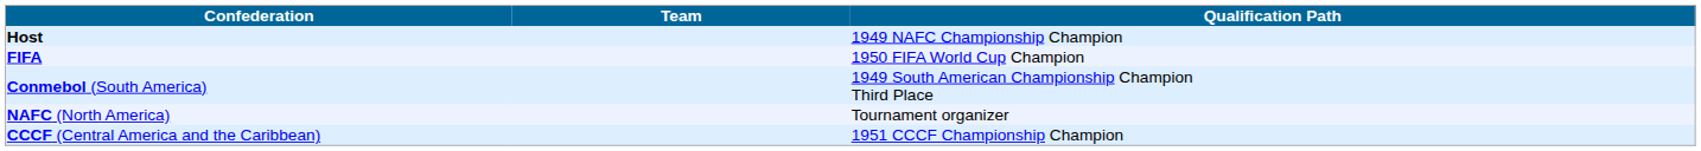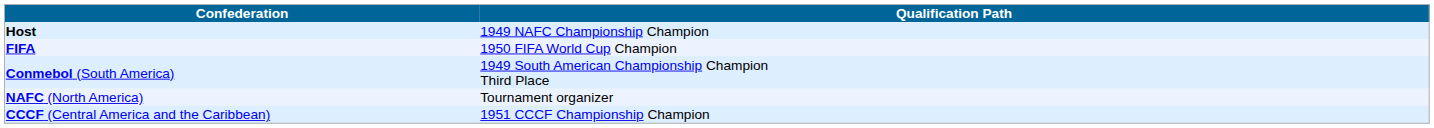- column: Team
